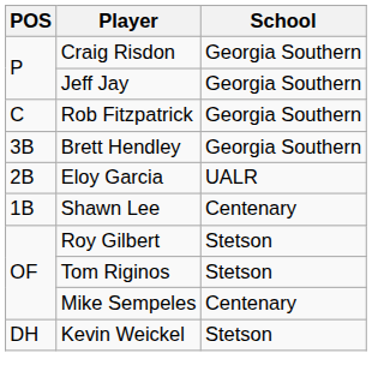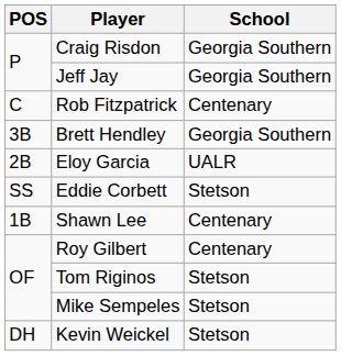Rob Fitzpatrick | School: Georgia Southern -> Centenary
+ row: SS | Eddie Corbett | Stetson
Roy Gilbert | School: Stetson -> Centenary
Mike Sempeles | School: Centenary -> Stetson
